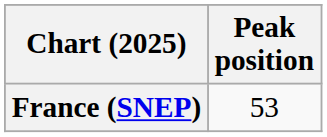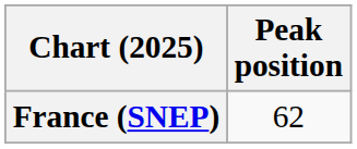France (SNEP) | Peak position: 53 -> 62
